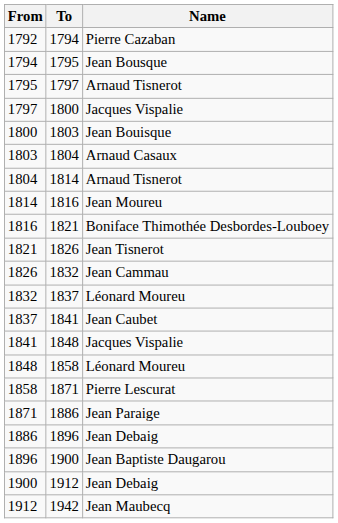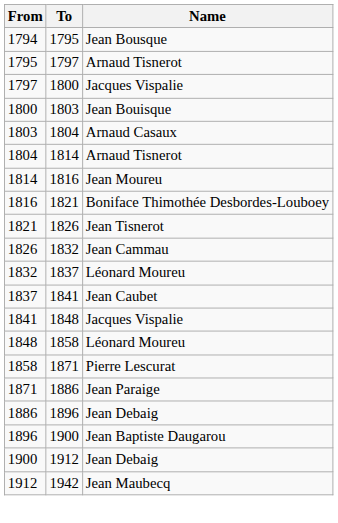- row: 1792 | 1794 | Pierre Cazaban
